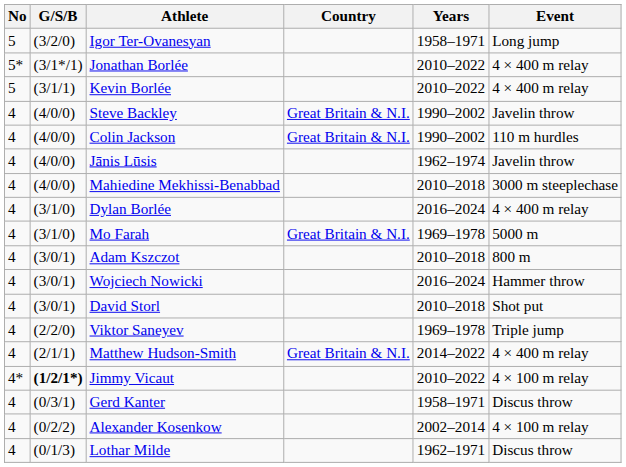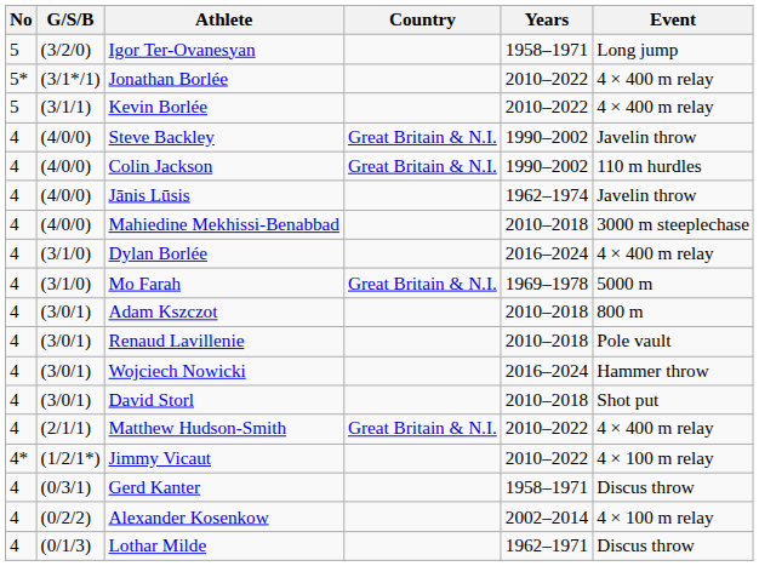+ row: 4 | (3/0/1) | Renaud Lavillenie | 2010–2018 | Pole vault
- row: 4 | (2/2/0) | Viktor Saneyev | 1969–1978 | Triple jump
Matthew Hudson-Smith | Years: 2014–2022 -> 2010–2022
Jimmy Vicaut | G/S/B: bold -> normal
